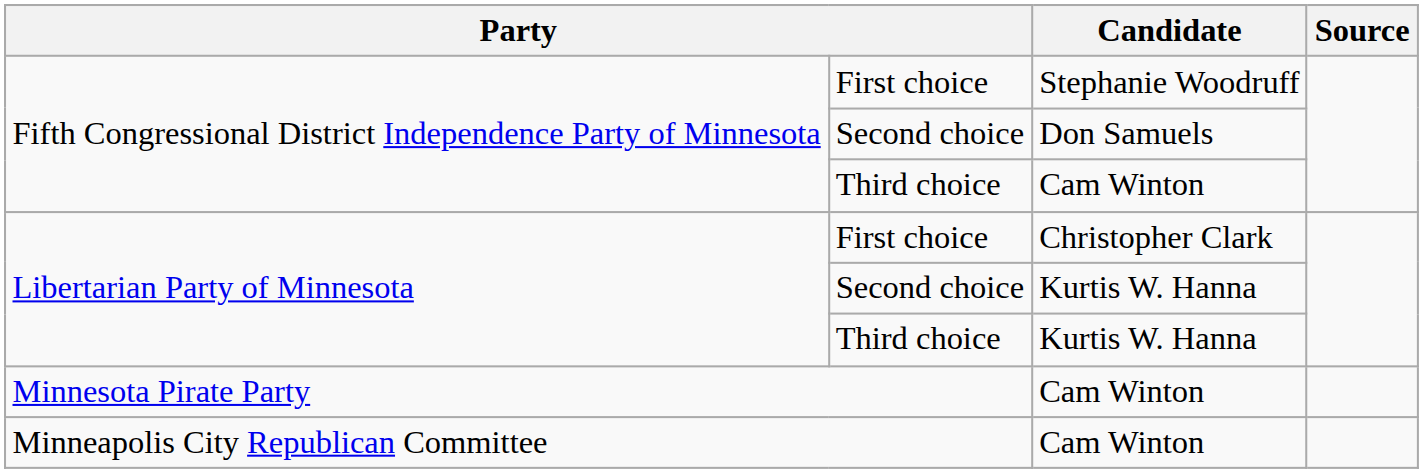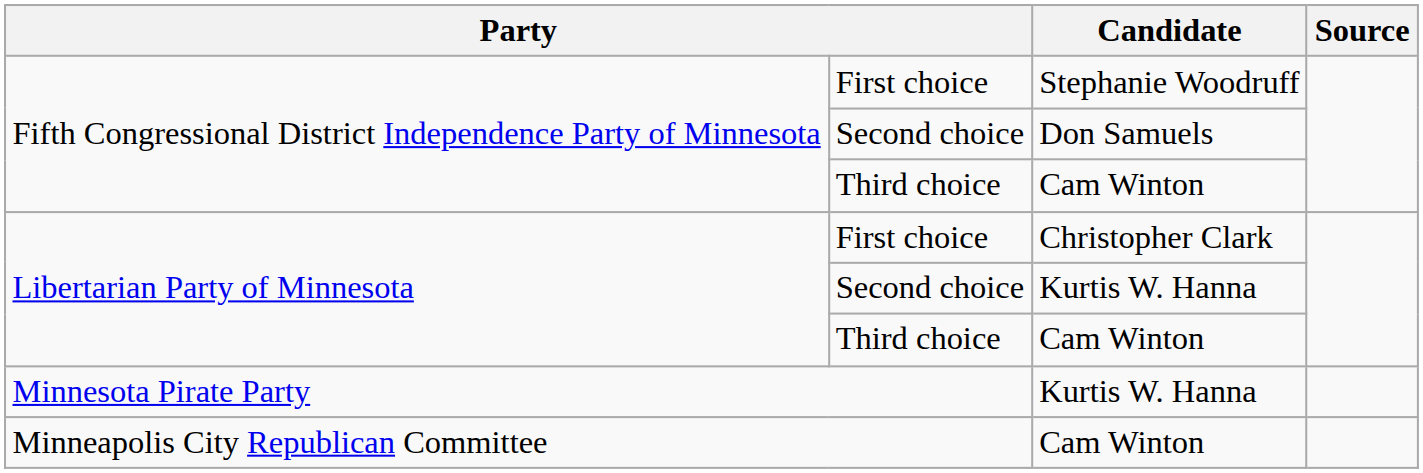Libertarian Party of Minnesota / Third choice | Candidate: Kurtis W. Hanna -> Cam Winton
Minnesota Pirate Party | Candidate: Cam Winton -> Kurtis W. Hanna
